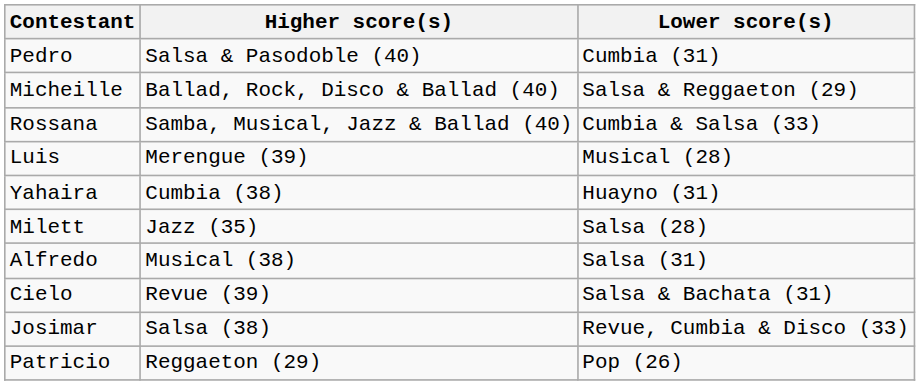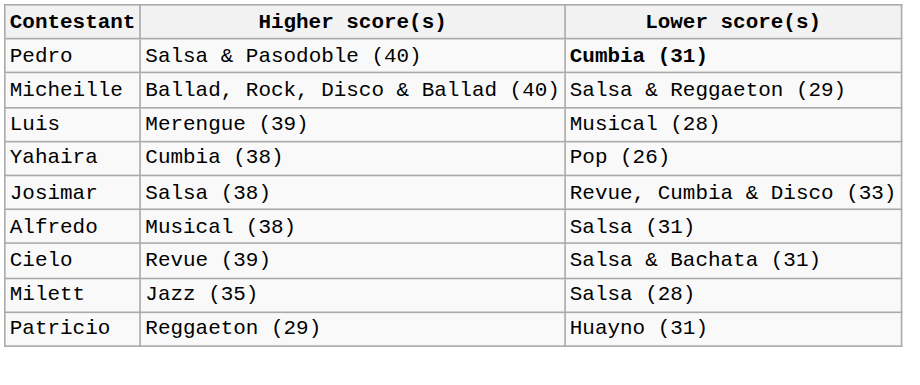Pedro | Lower score(s): normal -> bold
- row: Rossana | Samba, Musical, Jazz & Ballad (40) | Cumbia & Salsa (33)
Yahaira | Lower score(s): Huayno (31) -> Pop (26)
rows swapped: Josimar <-> Milett
Patricio | Lower score(s): Pop (26) -> Huayno (31)
